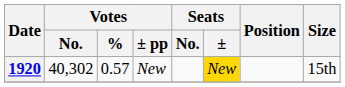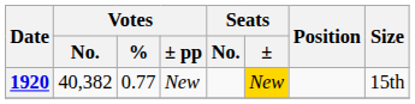1920 | Votes / No.: 40,302 -> 40,382
1920 | Votes / %: 0.57 -> 0.77
